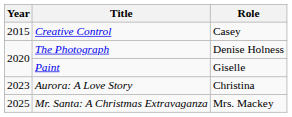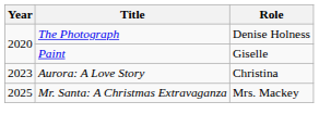- row: 2015 | Creative Control | Casey
